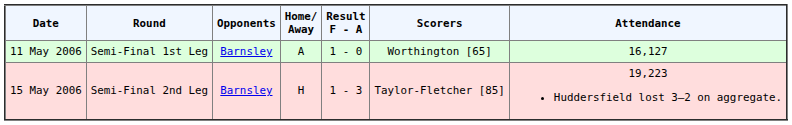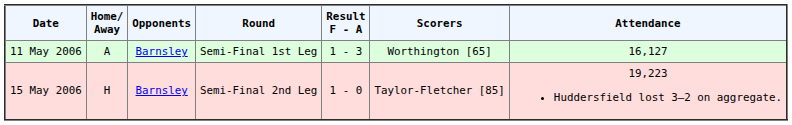columns swapped: Round <-> Home/ Away
11 May 2006 | Result F - A: 1 - 0 -> 1 - 3
15 May 2006 | Result F - A: 1 - 3 -> 1 - 0
